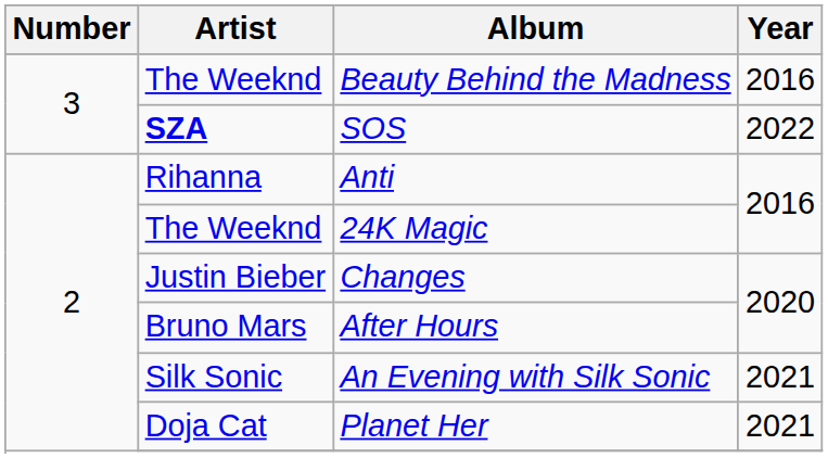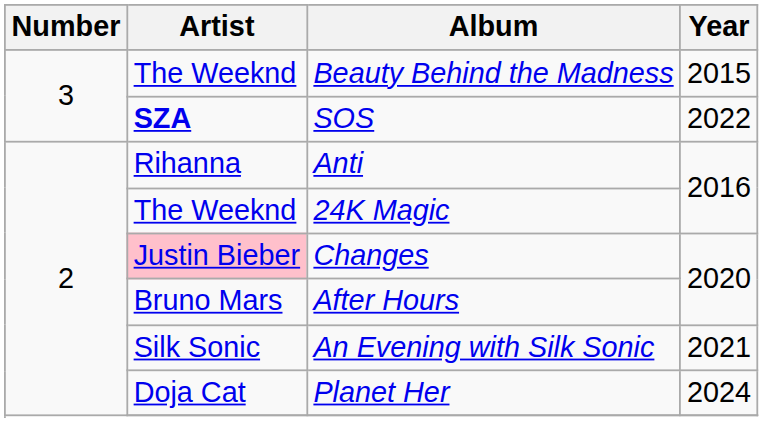Beauty Behind the Madness | Year: 2016 -> 2015
Changes | Artist: no background -> pink background
Planet Her | Year: 2021 -> 2024
